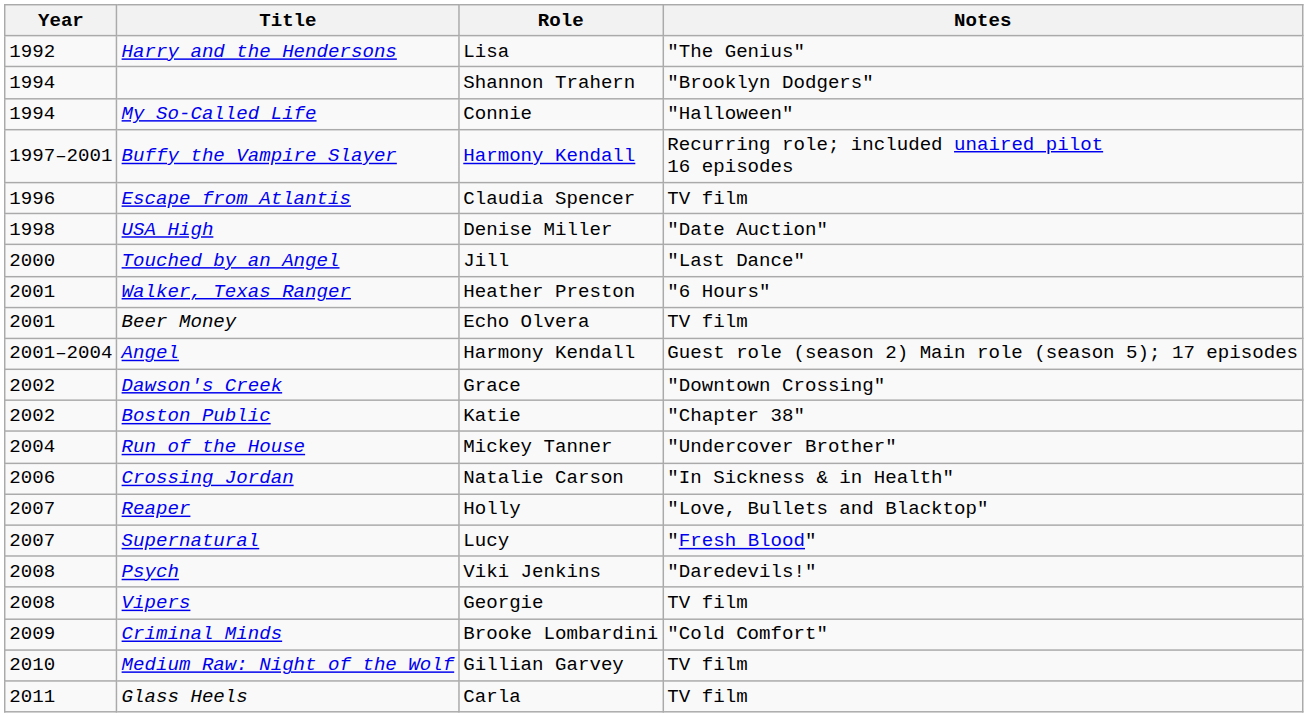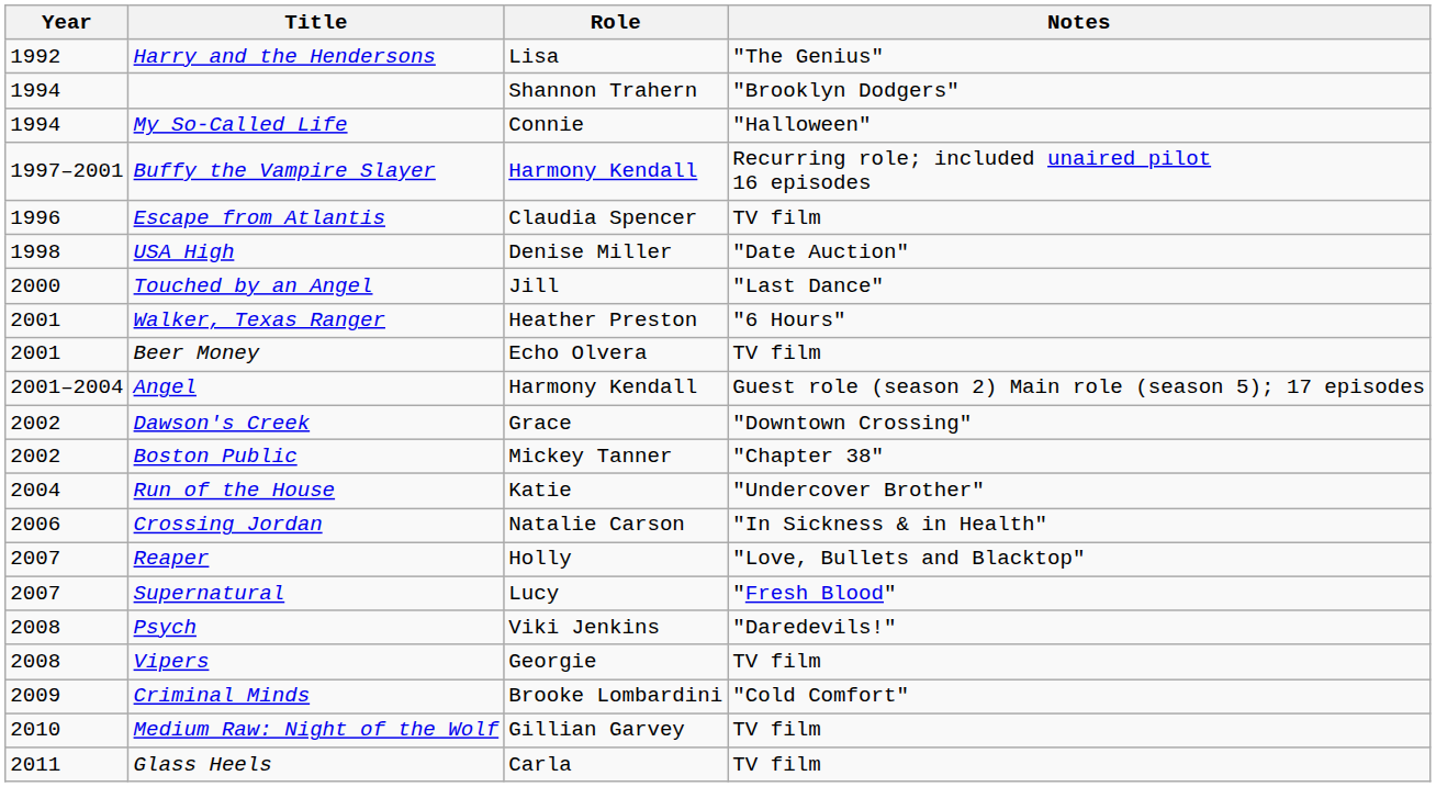Boston Public | Role: Katie -> Mickey Tanner
Run of the House | Role: Mickey Tanner -> Katie
